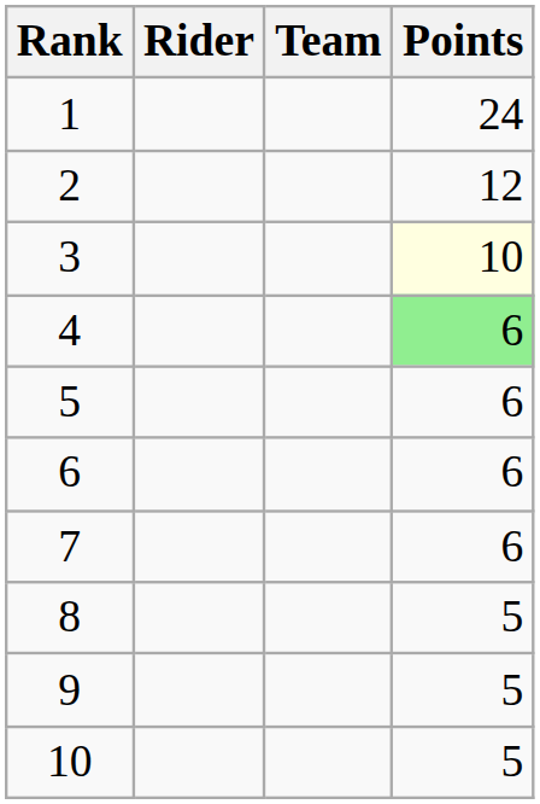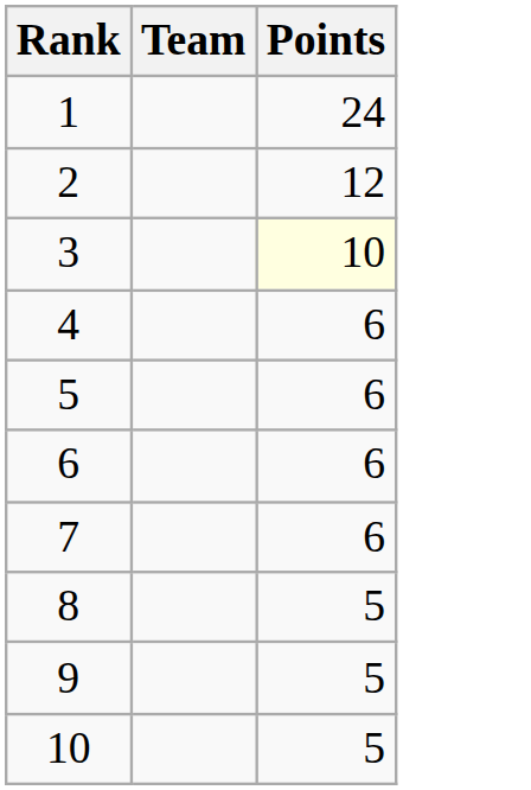- column: Rider
4 | Points: lightgreen background -> no background
